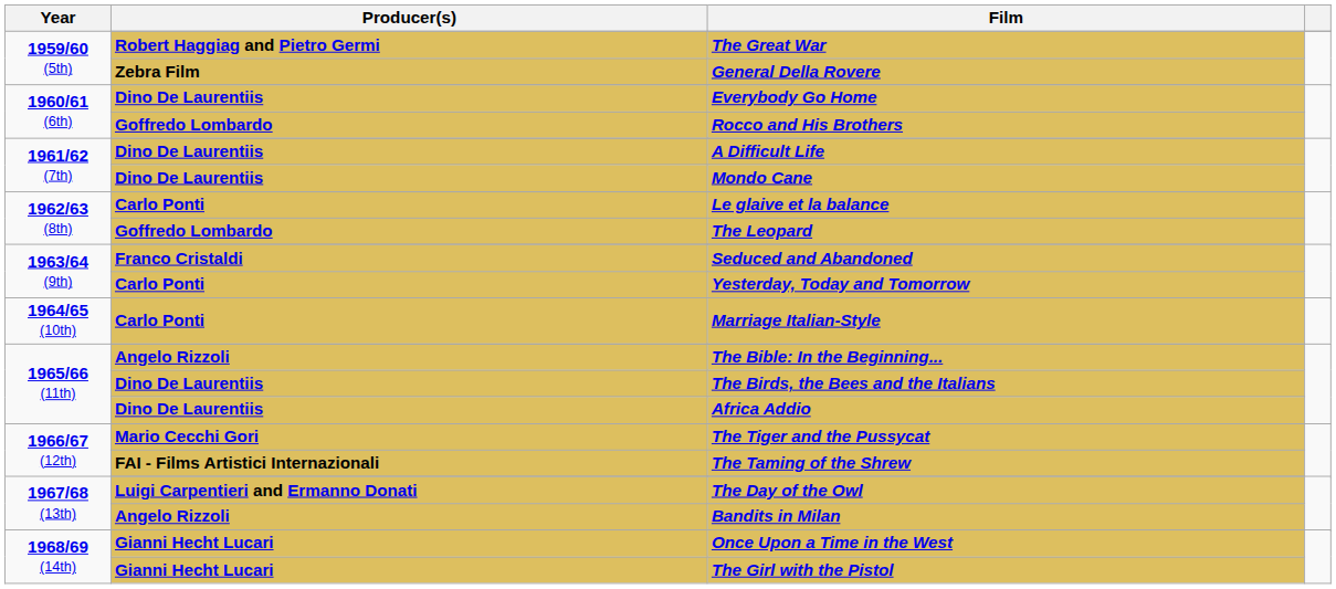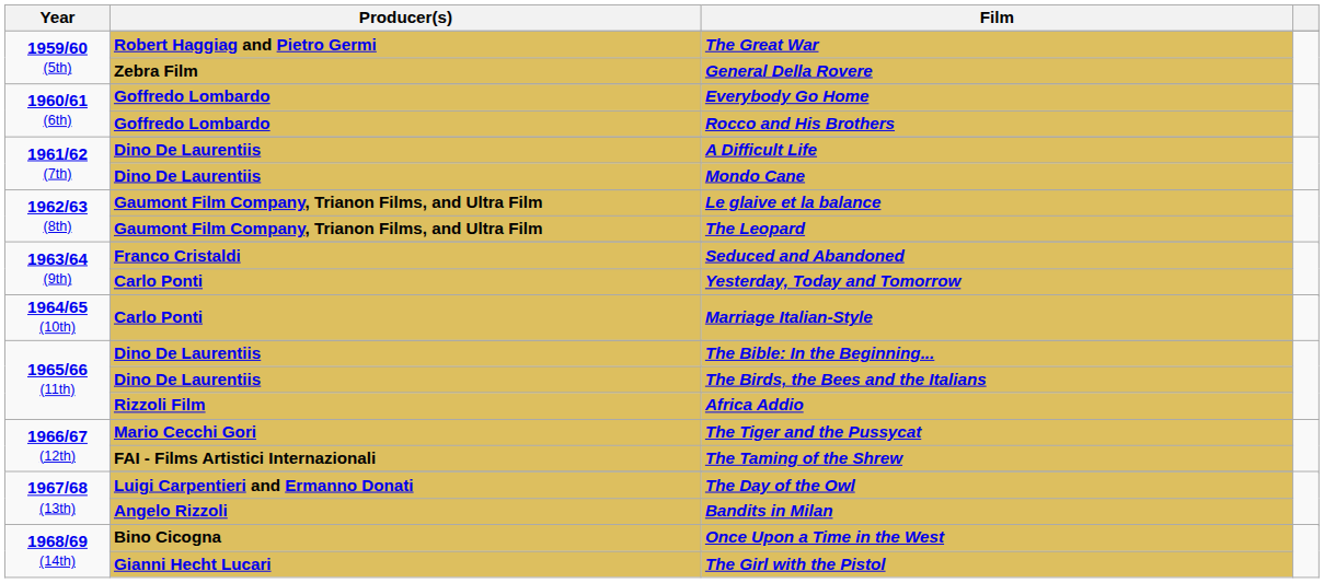Everybody Go Home | Producer(s): Dino De Laurentiis -> Goffredo Lombardo
Le glaive et la balance | Producer(s): Carlo Ponti -> Gaumont Film Company, Trianon Films, and Ultra Film
The Leopard | Producer(s): Goffredo Lombardo -> Gaumont Film Company, Trianon Films, and Ultra Film
The Bible: In the Beginning... | Producer(s): Angelo Rizzoli -> Dino De Laurentiis
Africa Addio | Producer(s): Dino De Laurentiis -> Rizzoli Film
Once Upon a Time in the West | Producer(s): Gianni Hecht Lucari -> Bino Cicogna
